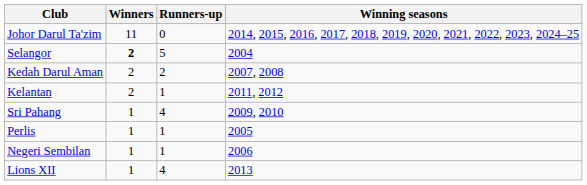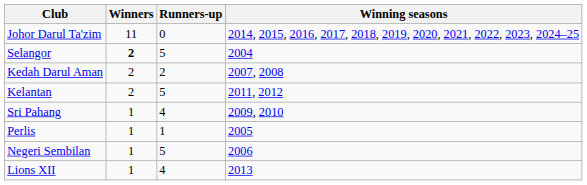Kelantan | Runners-up: 1 -> 5
Negeri Sembilan | Runners-up: 1 -> 5
